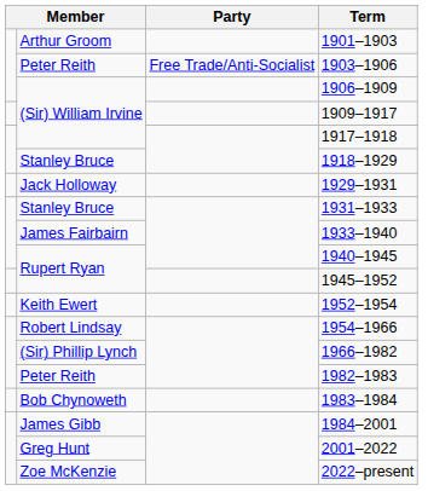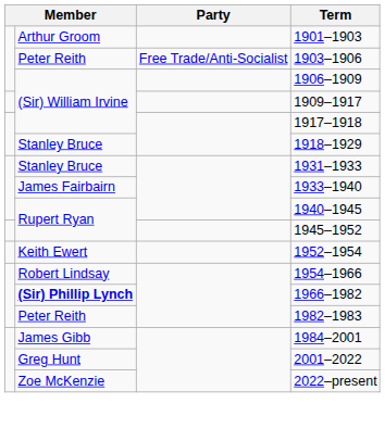- row: Jack Holloway | 1929–1931
1966–1982 | column 2: normal -> bold
- row: Bob Chynoweth | 1983–1984
